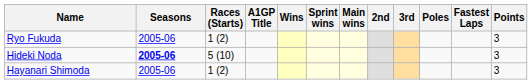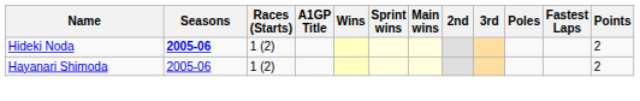- row: Ryo Fukuda | 2005-06 | 1 (2) | 3
Hideki Noda | Races (Starts): 5 (10) -> 1 (2)
Hideki Noda | Points: 3 -> 2
Hayanari Shimoda | Points: 3 -> 2
